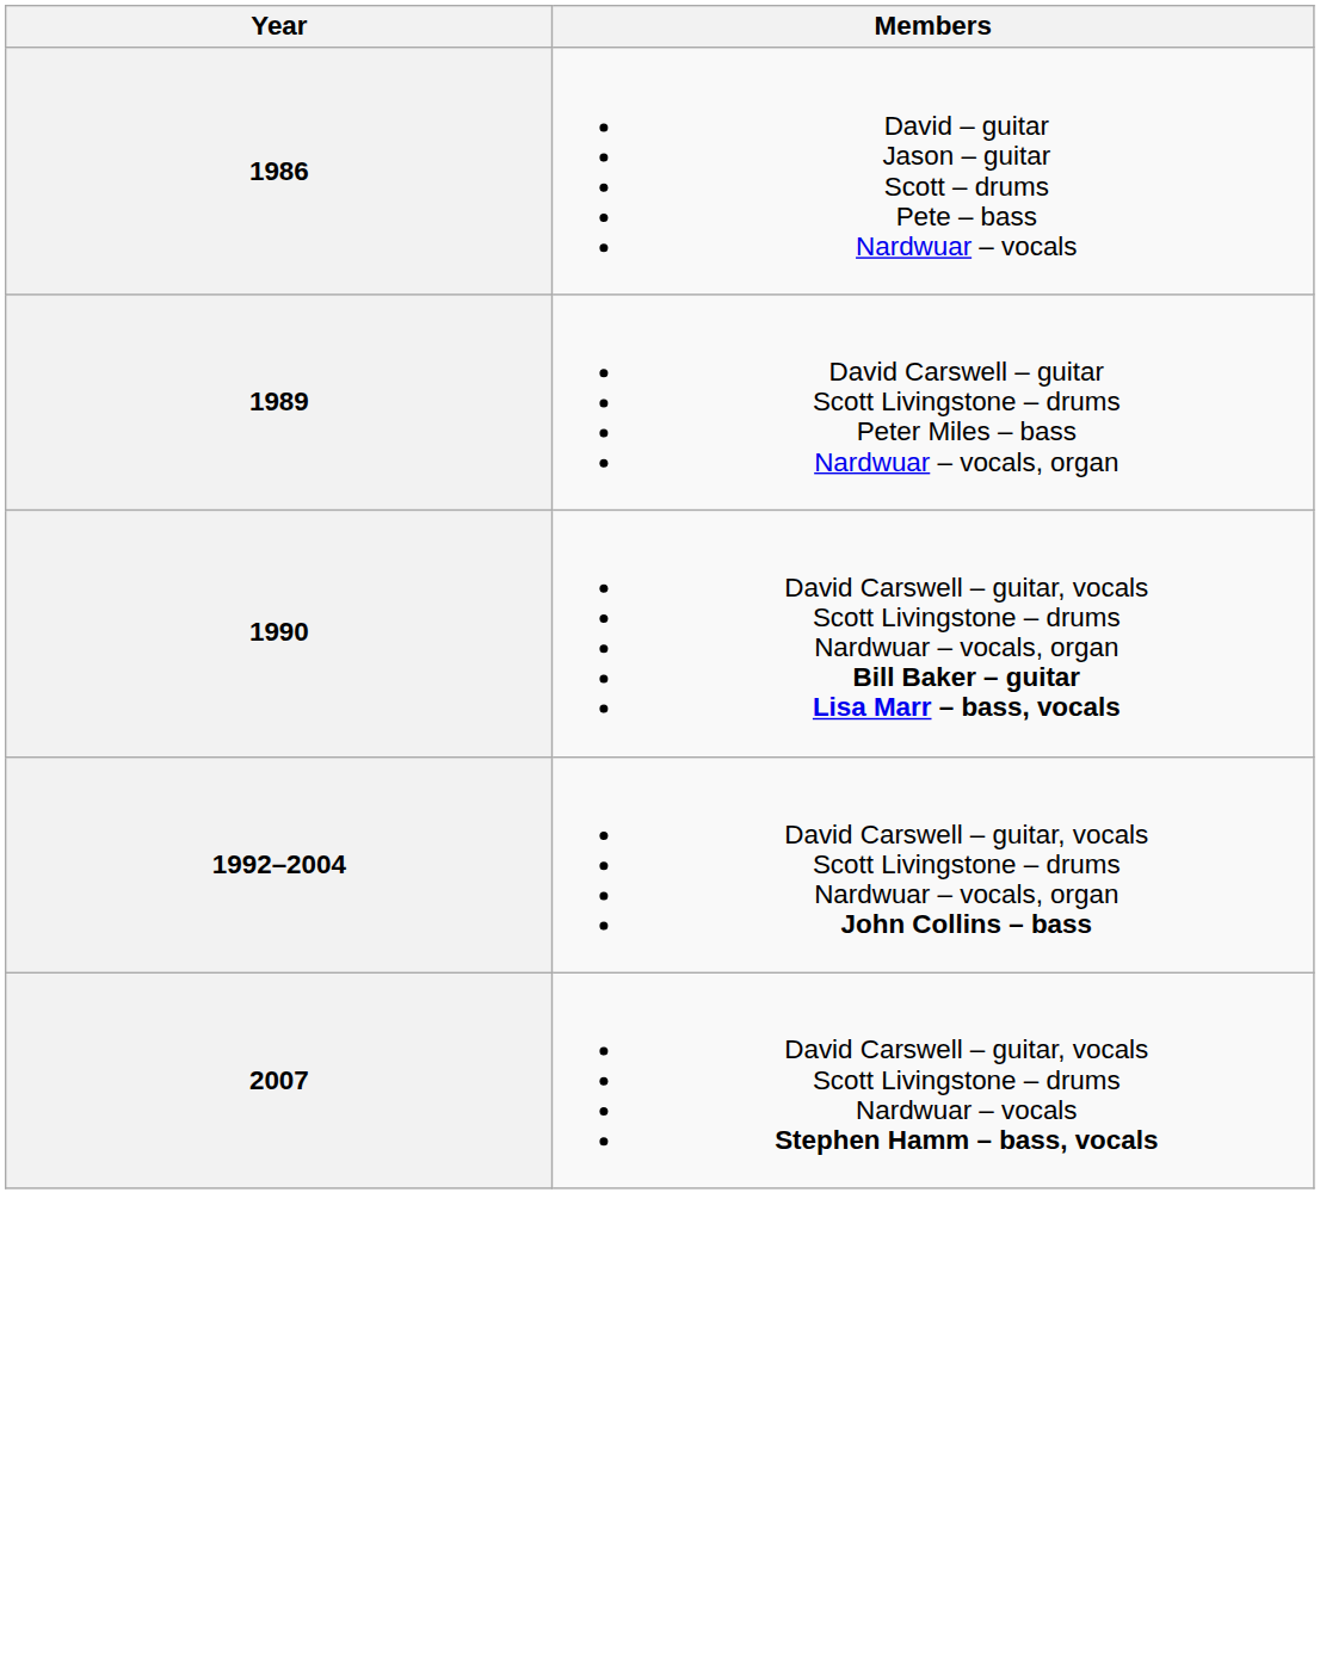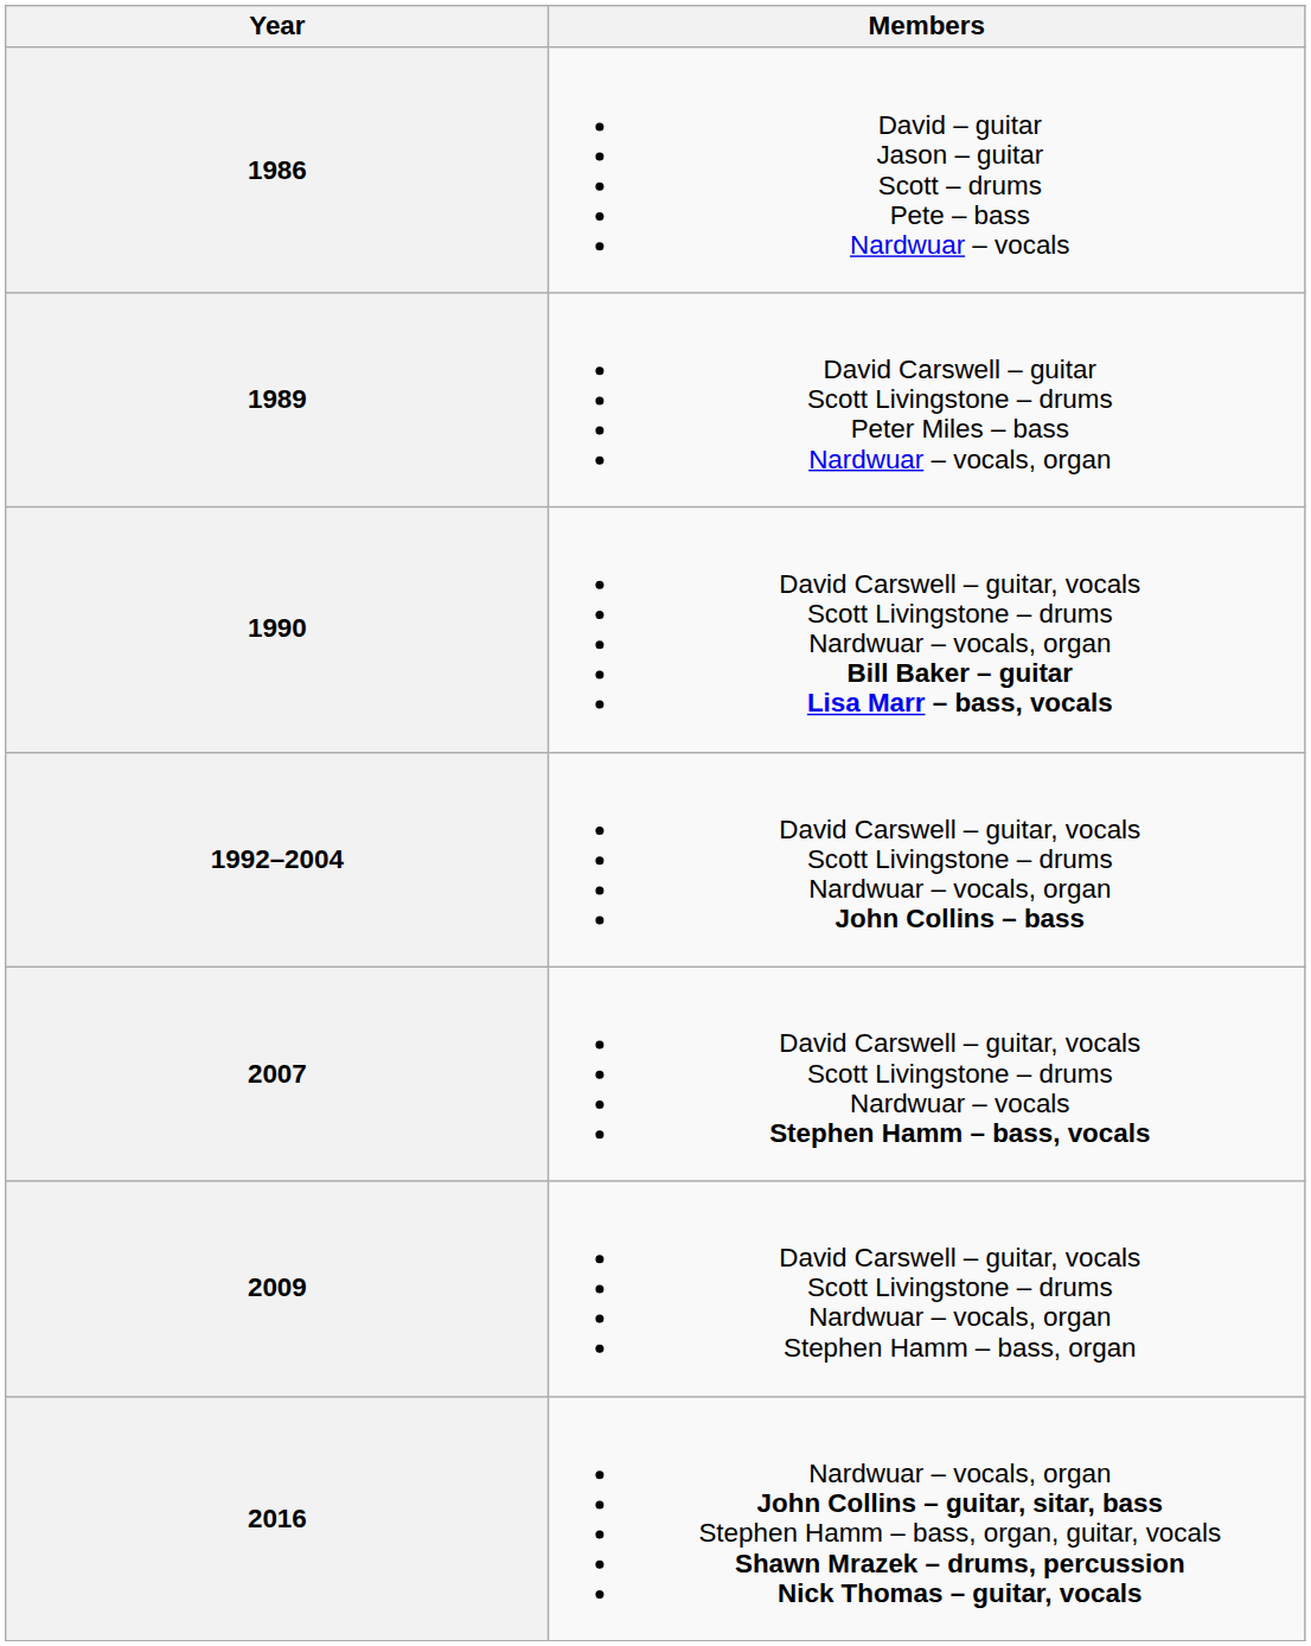+ row: 2009 | David Carswell – guitar, vocals Scott Livingstone – drums Nardwuar – vocals, organ Stephen Hamm – bass, organ
+ row: 2016 | Nardwuar – vocals, organ John Collins – guitar, sitar, bass Stephen Hamm – bass, organ, guitar, vocals Shawn Mrazek – drums, percussion Nick Thomas – guitar, vocals
